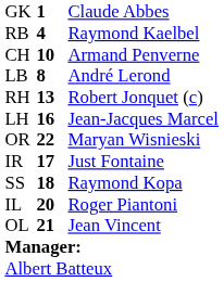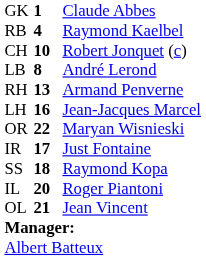CH | column 3: Armand Penverne -> Robert Jonquet (c)
RH | column 3: Robert Jonquet (c) -> Armand Penverne
